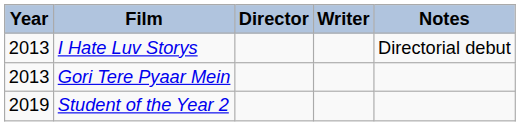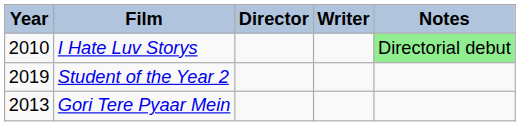I Hate Luv Storys | Year: 2013 -> 2010
I Hate Luv Storys | Notes: no background -> lightgreen background
rows swapped: Gori Tere Pyaar Mein <-> Student of the Year 2
